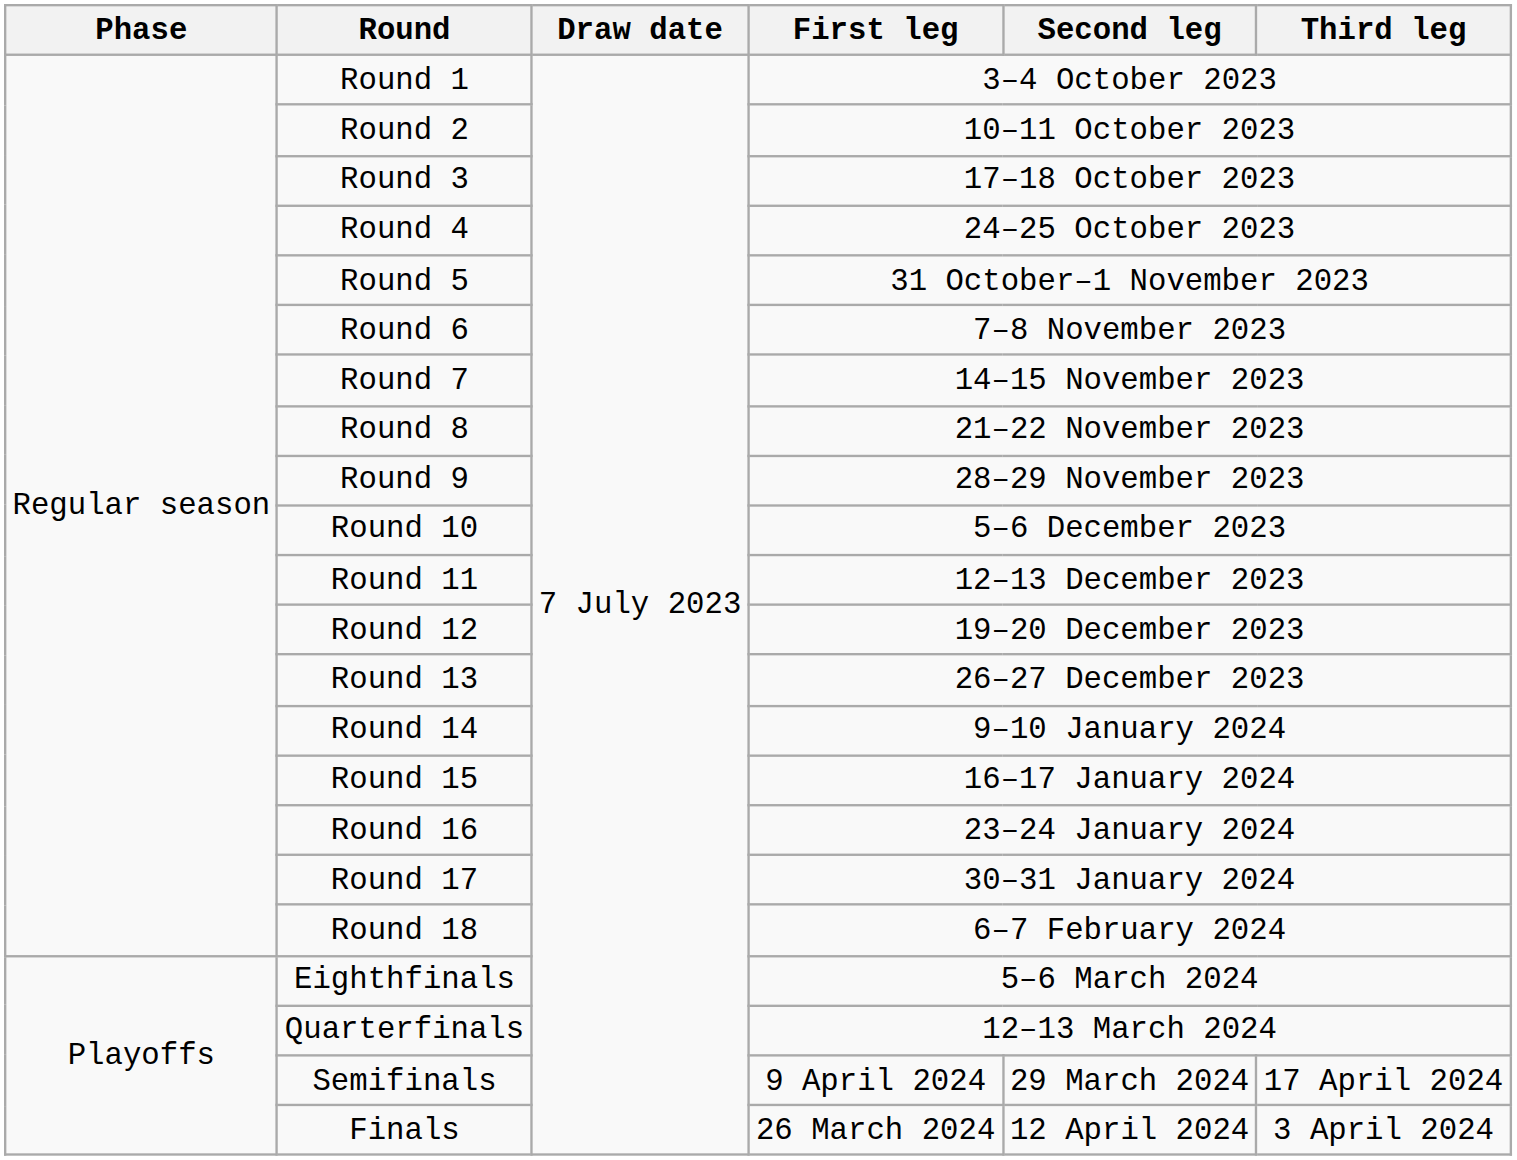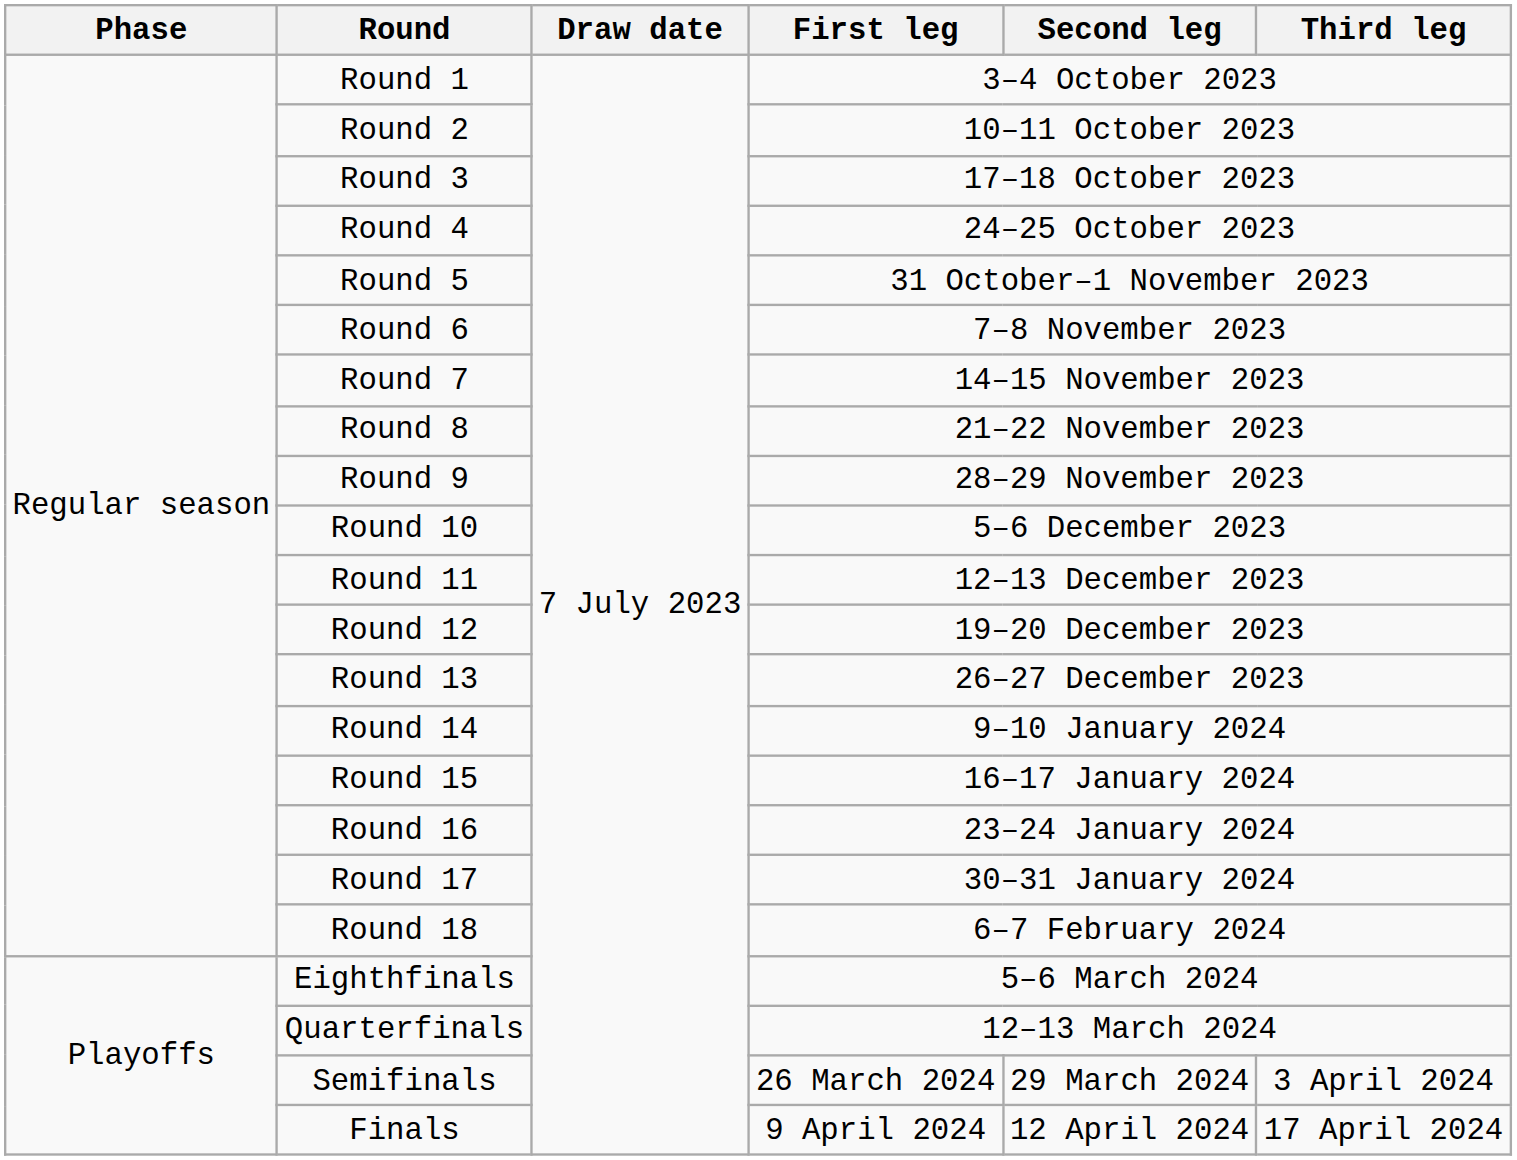Semifinals | First leg: 9 April 2024 -> 26 March 2024
Semifinals | Third leg: 17 April 2024 -> 3 April 2024
Finals | First leg: 26 March 2024 -> 9 April 2024
Finals | Third leg: 3 April 2024 -> 17 April 2024
